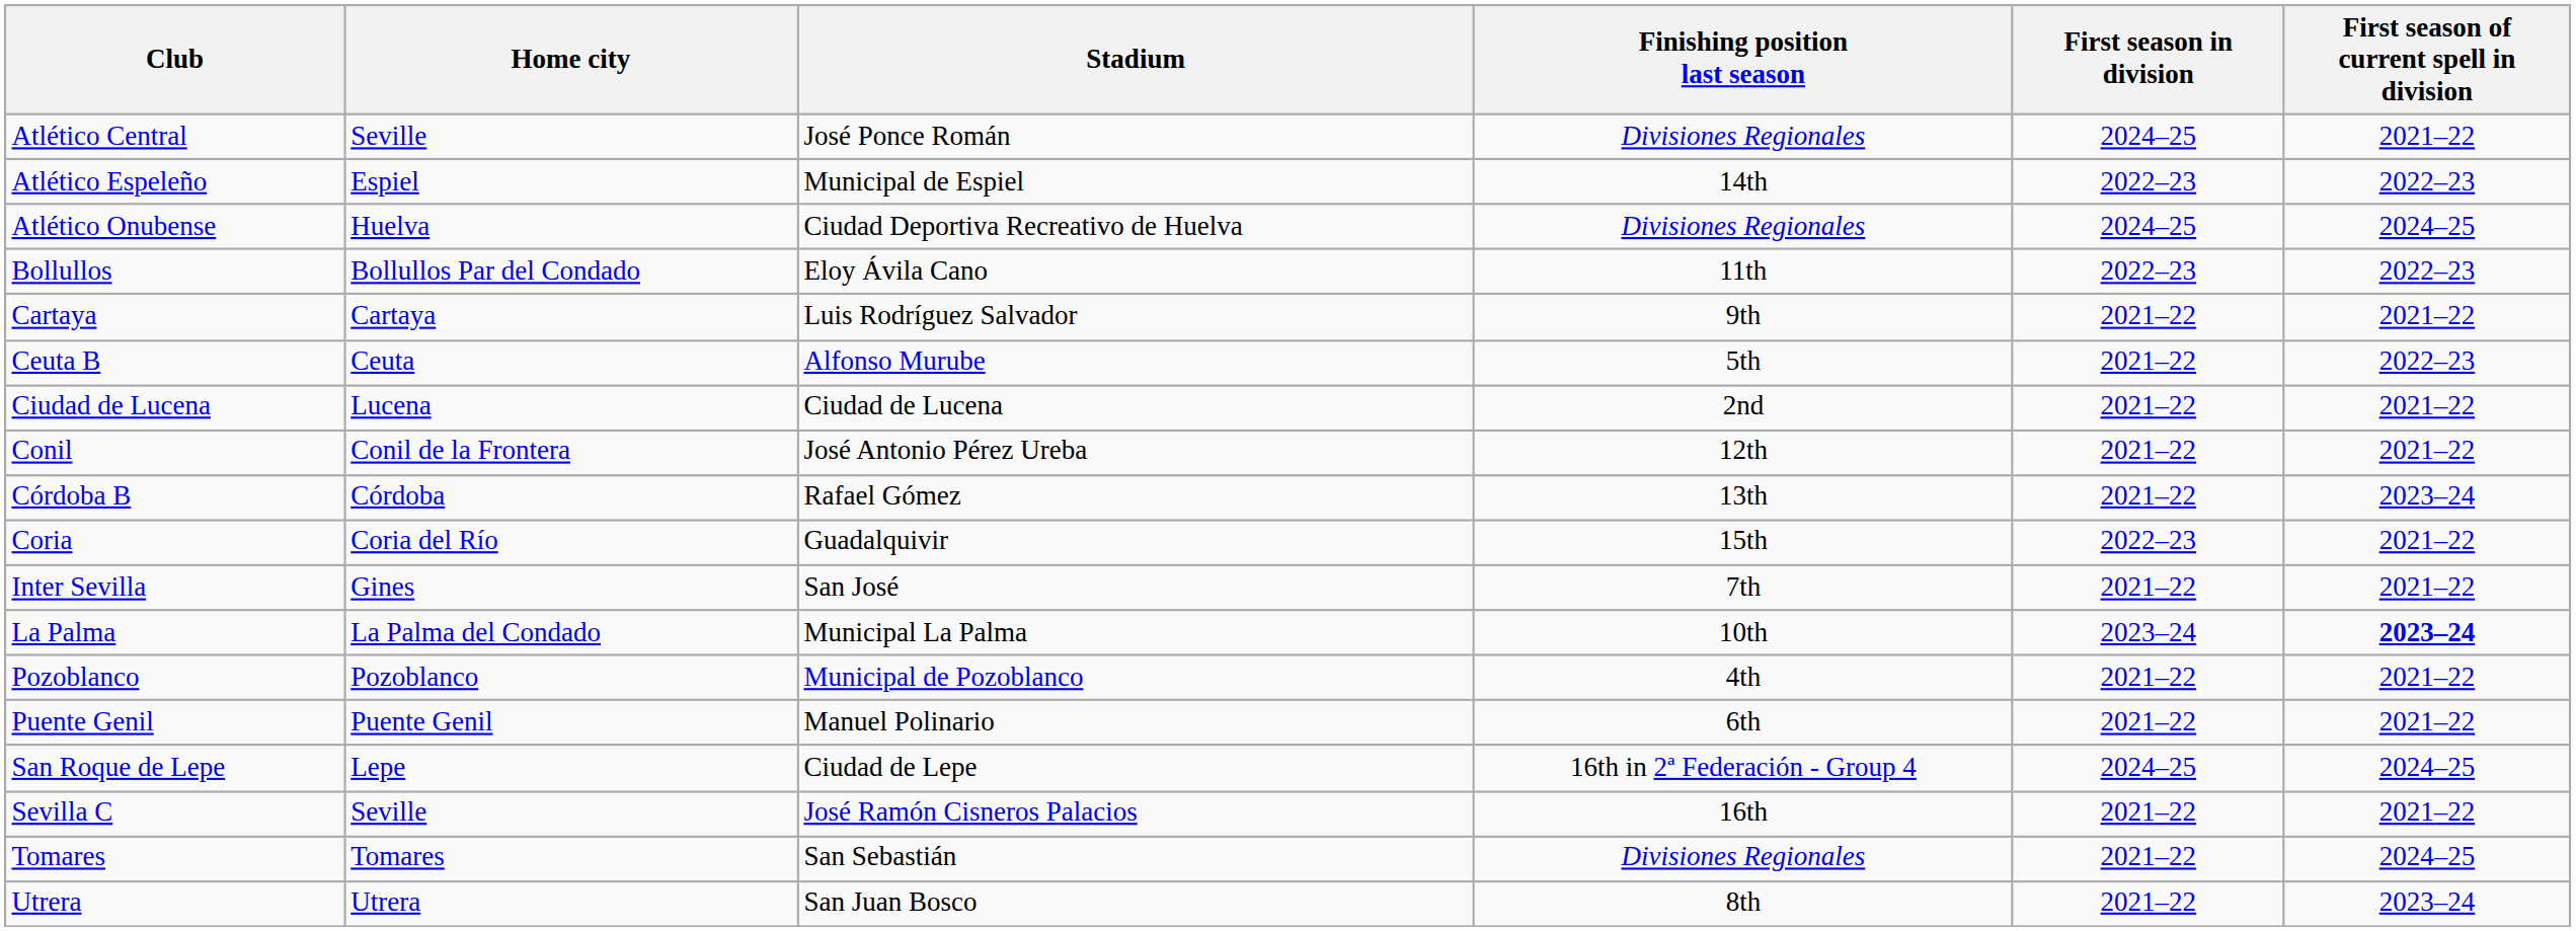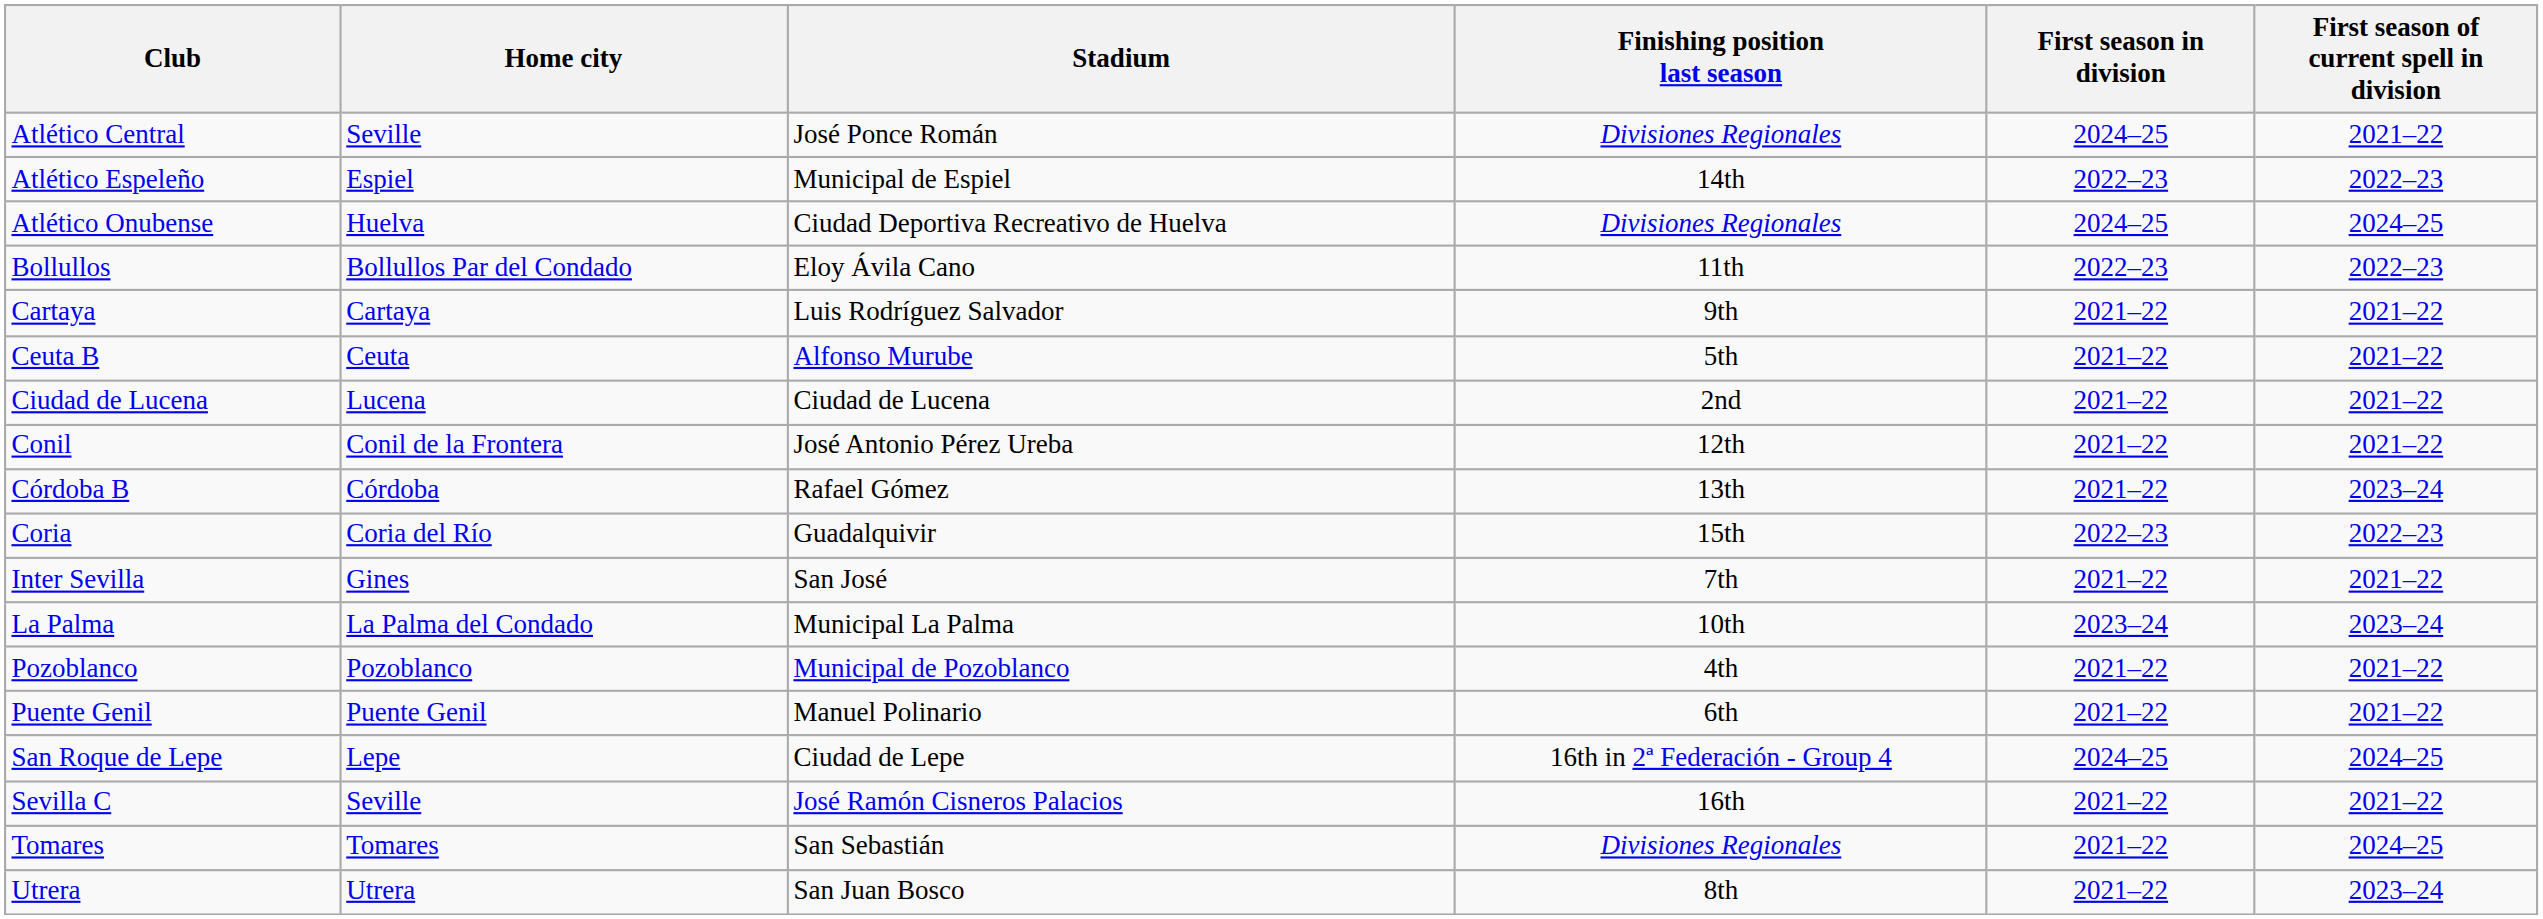Ceuta B | First season of current spell in division: 2022–23 -> 2021–22
Coria | First season of current spell in division: 2021–22 -> 2022–23
La Palma | First season of current spell in division: bold -> normal
